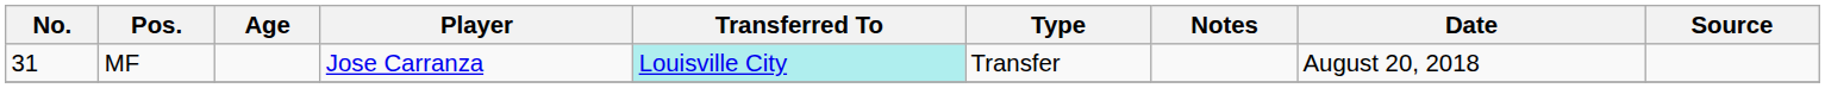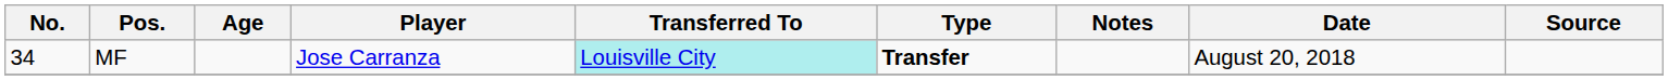MF | No.: 31 -> 34
MF | Type: normal -> bold
